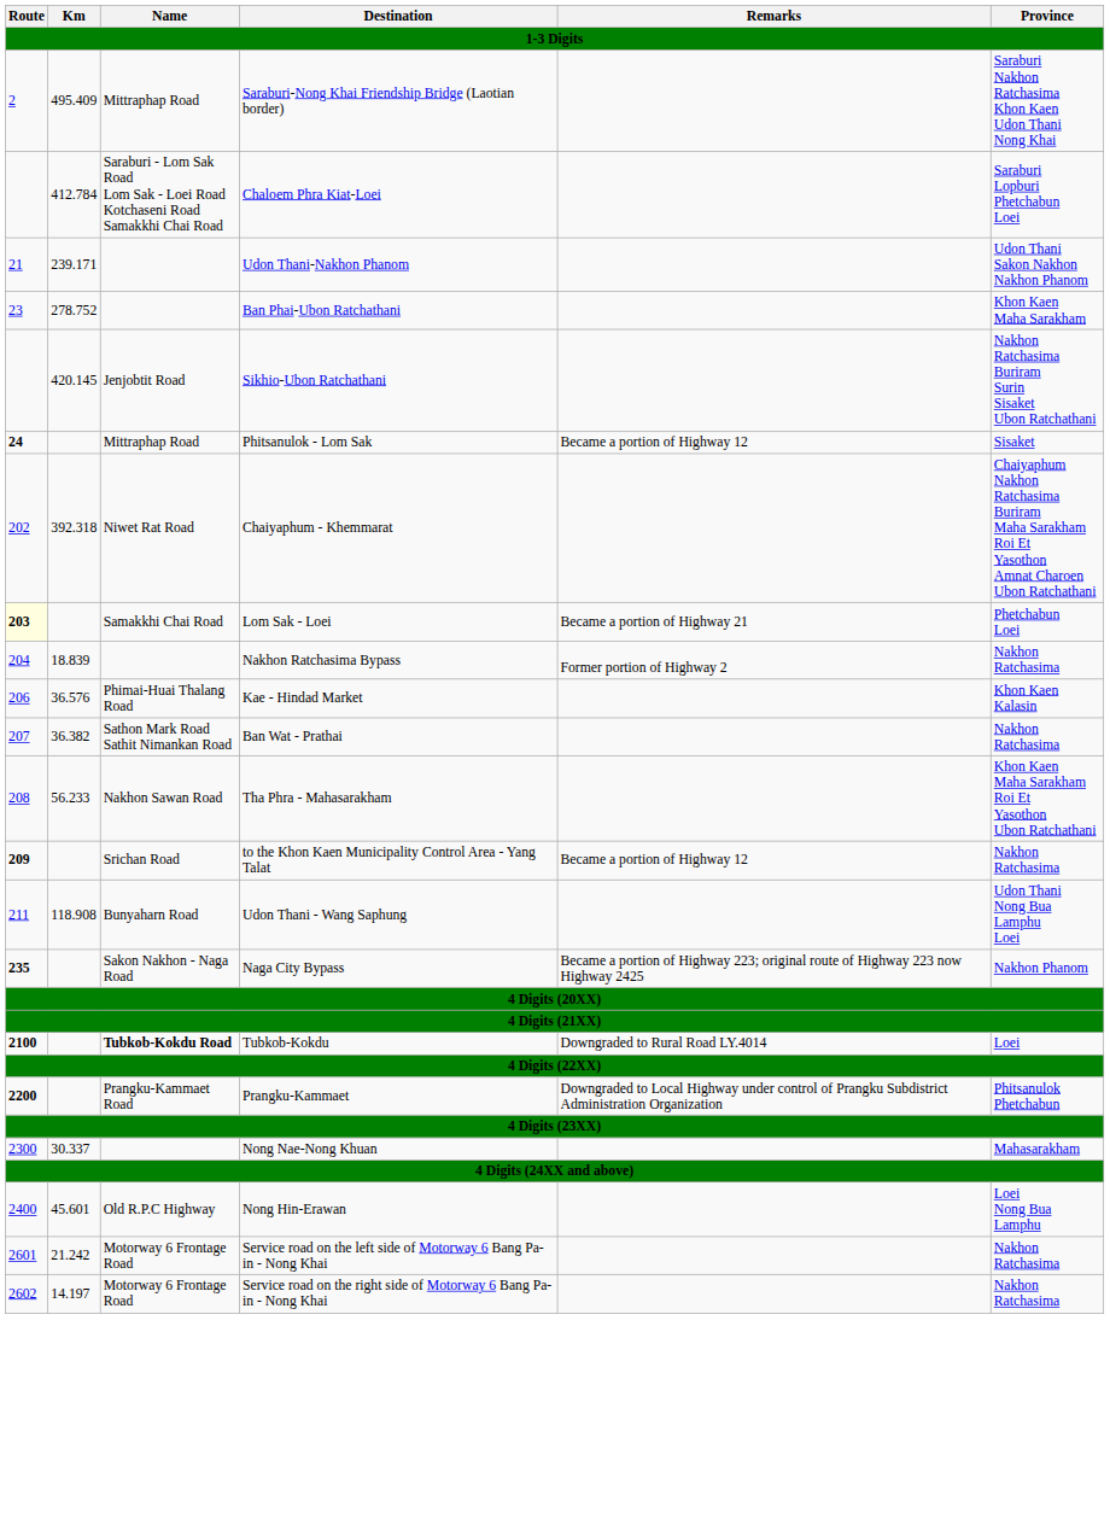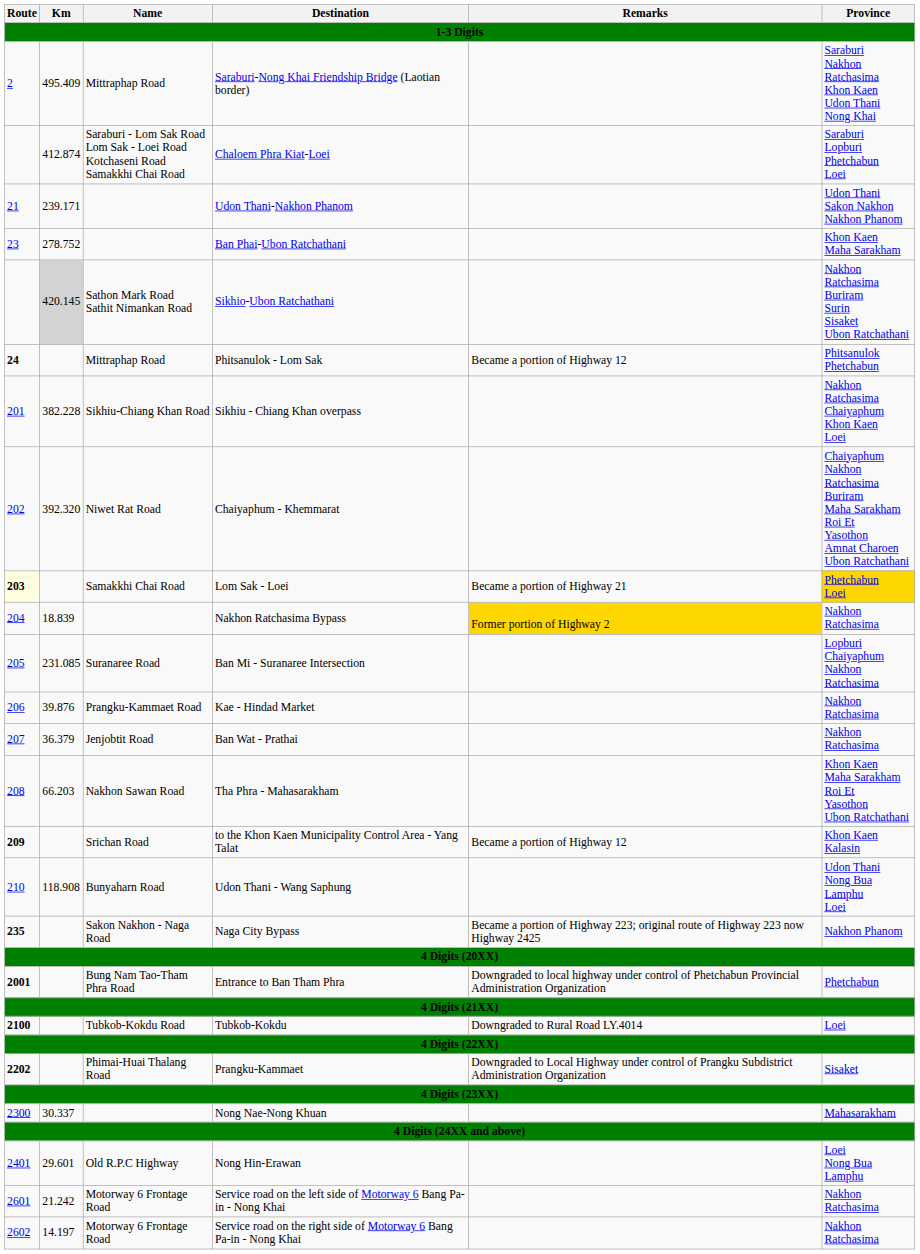Chaloem Phra Kiat-Loei | Km: 412.784 -> 412.874
Sikhio-Ubon Ratchathani | Km: no background -> lightgrey background
Sikhio-Ubon Ratchathani | Name: Jenjobtit Road -> Sathon Mark Road Sathit Nimankan Road
Phitsanulok - Lom Sak | Province: Sisaket -> Phitsanulok Phetchabun
+ row: 201 | 382.228 | Sikhiu-Chiang Khan Road | Sikhiu - Chiang Khan overpass | Nakhon Ratchasima Chaiyaphum Khon Kaen Loei
Chaiyaphum - Khemmarat | Km: 392.318 -> 392.320
Lom Sak - Loei | Province: no background -> gold background
Nakhon Ratchasima Bypass | Remarks: no background -> gold background
+ row: 205 | 231.085 | Suranaree Road | Ban Mi - Suranaree Intersection | Lopburi Chaiyaphum Nakhon Ratchasima
Kae - Hindad Market | Km: 36.576 -> 39.876
Kae - Hindad Market | Name: Phimai-Huai Thalang Road -> Prangku-Kammaet Road
Kae - Hindad Market | Province: Khon Kaen Kalasin -> Nakhon Ratchasima
Ban Wat - Prathai | Km: 36.382 -> 36.379
Ban Wat - Prathai | Name: Sathon Mark Road Sathit Nimankan Road -> Jenjobtit Road
Tha Phra - Mahasarakham | Km: 56.233 -> 66.203
to the Khon Kaen Municipality Control Area - Yang Talat | Province: Nakhon Ratchasima -> Khon Kaen Kalasin
Udon Thani - Wang Saphung | Route: 211 -> 210
+ row: 2001 | Bung Nam Tao-Tham Phra Road | Entrance to Ban Tham Phra | Downgraded to local highway under control of Phetchabun Provincial Administration Organization | Phetchabun
Tubkob-Kokdu | Name: bold -> normal
Prangku-Kammaet | Route: 2200 -> 2202
Prangku-Kammaet | Name: Prangku-Kammaet Road -> Phimai-Huai Thalang Road
Prangku-Kammaet | Province: Phitsanulok Phetchabun -> Sisaket
Nong Hin-Erawan | Route: 2400 -> 2401
Nong Hin-Erawan | Km: 45.601 -> 29.601
